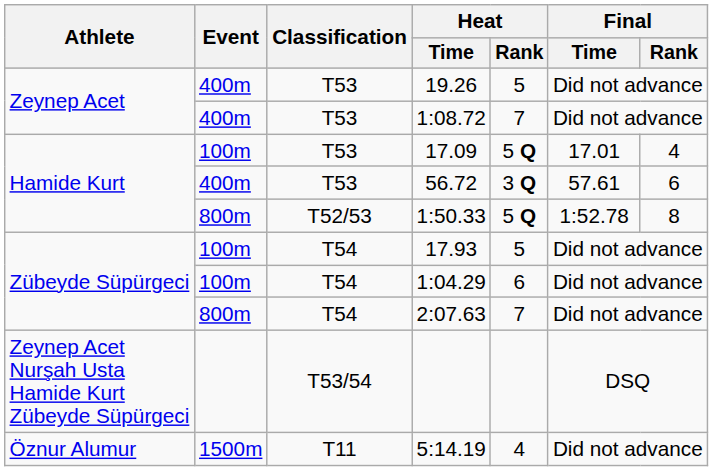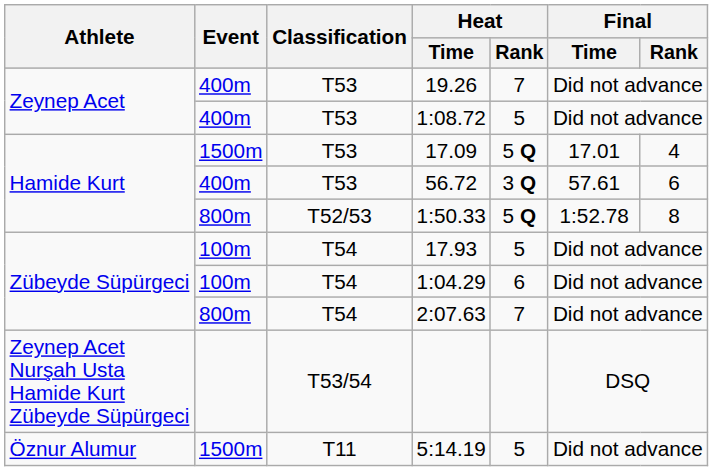19.26 | Heat / Rank: 5 -> 7
1:08.72 | Heat / Rank: 7 -> 5
17.09 | Event: 100m -> 1500m
5:14.19 | Heat / Rank: 4 -> 5
